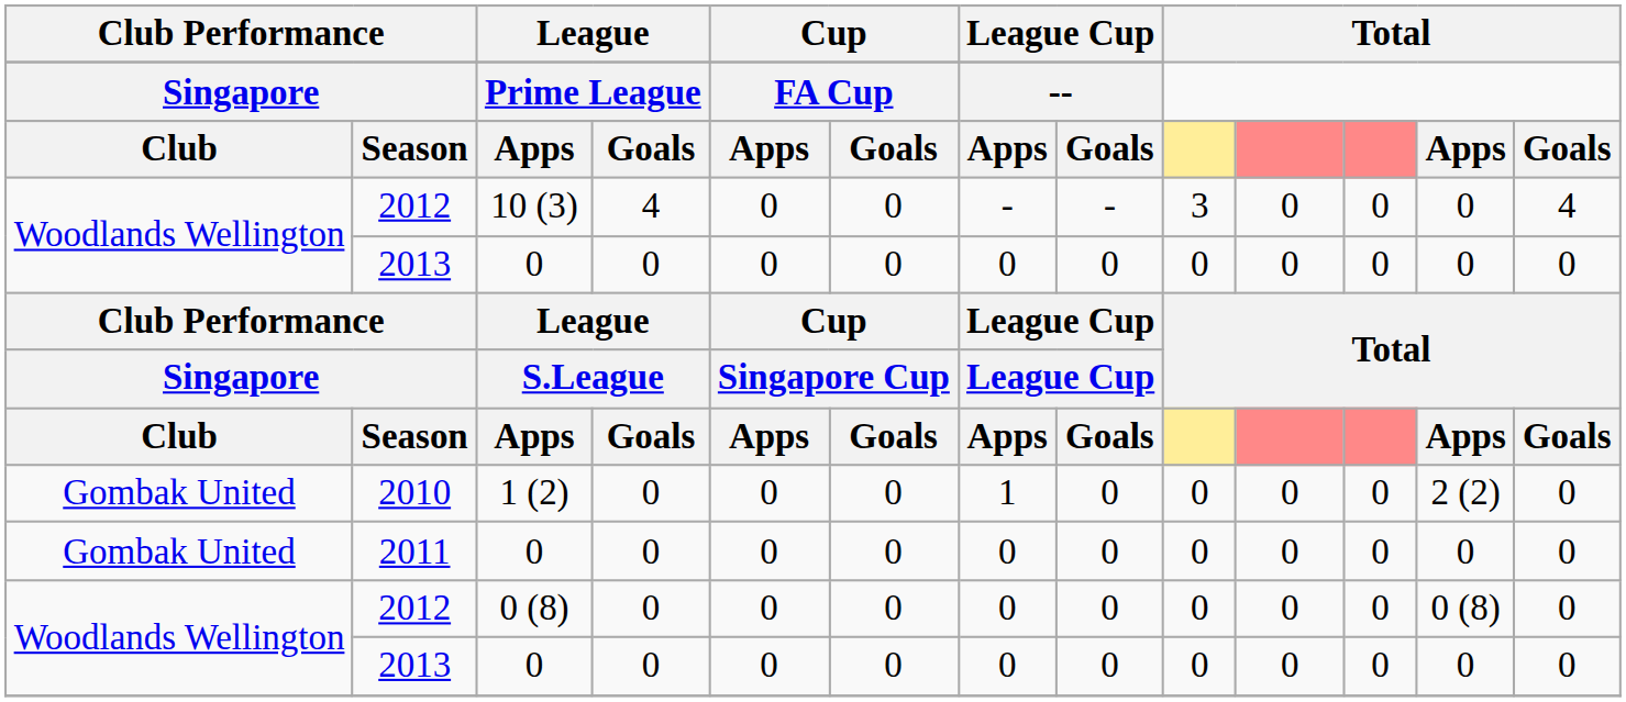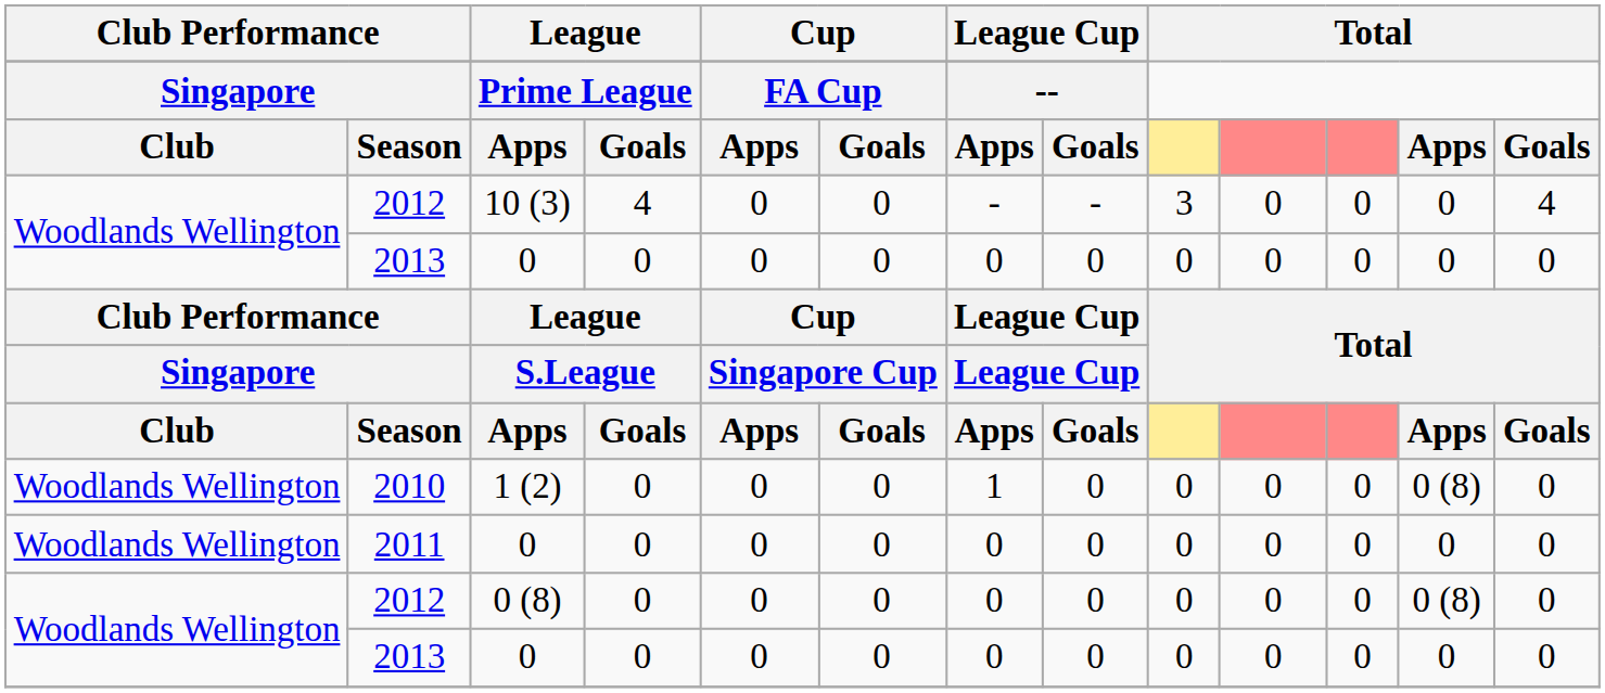2010 | column 1: Gombak United -> Woodlands Wellington
2010 | column 12: 2 (2) -> 0 (8)
2011 | column 1: Gombak United -> Woodlands Wellington
